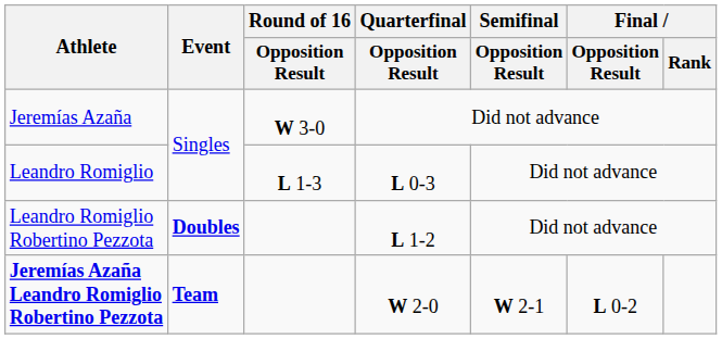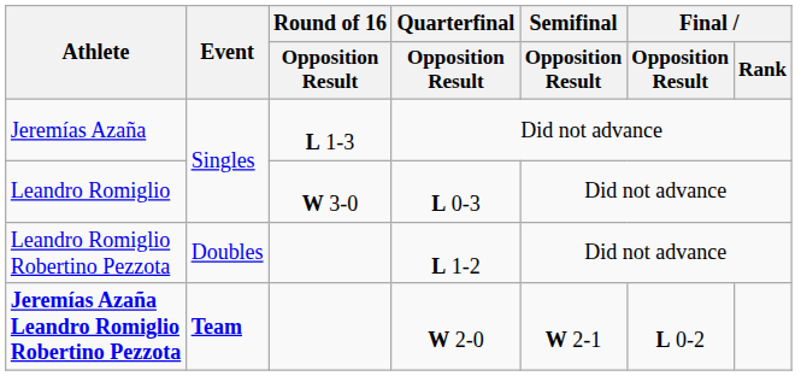Jeremías Azaña | Round of 16 / Opposition Result: W 3-0 -> L 1-3
Leandro Romiglio | Round of 16 / Opposition Result: L 1-3 -> W 3-0
Leandro Romiglio Robertino Pezzota | Event: bold -> normal
